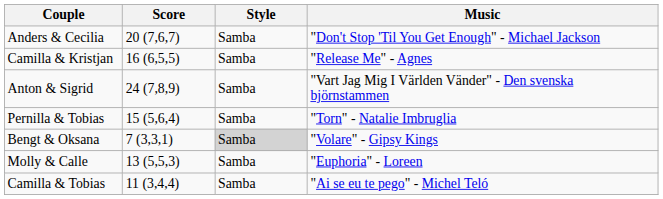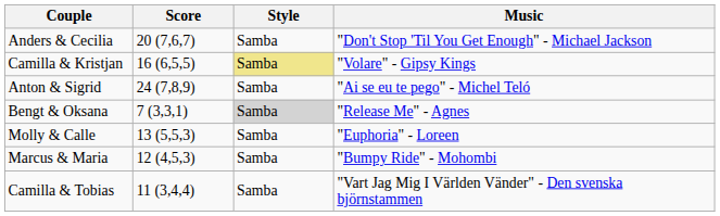Camilla & Kristjan | Style: no background -> khaki background
Camilla & Kristjan | Music: "Release Me" - Agnes -> "Volare" - Gipsy Kings
Anton & Sigrid | Music: "Vart Jag Mig I Världen Vänder" - Den svenska björnstammen -> "Ai se eu te pego" - Michel Teló
- row: Pernilla & Tobias | 15 (5,6,4) | Samba | "Torn" - Natalie Imbruglia
Bengt & Oksana | Music: "Volare" - Gipsy Kings -> "Release Me" - Agnes
+ row: Marcus & Maria | 12 (4,5,3) | Samba | "Bumpy Ride" - Mohombi
Camilla & Tobias | Music: "Ai se eu te pego" - Michel Teló -> "Vart Jag Mig I Världen Vänder" - Den svenska björnstammen
